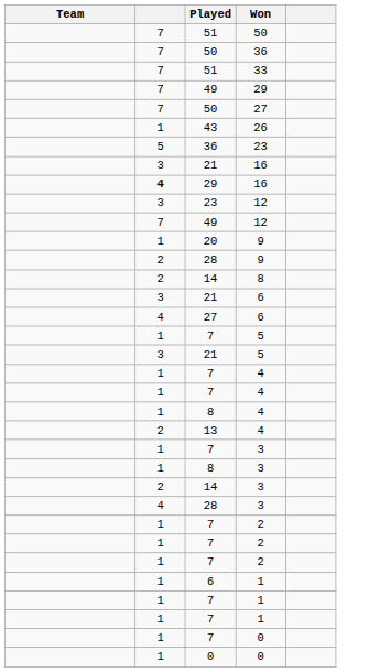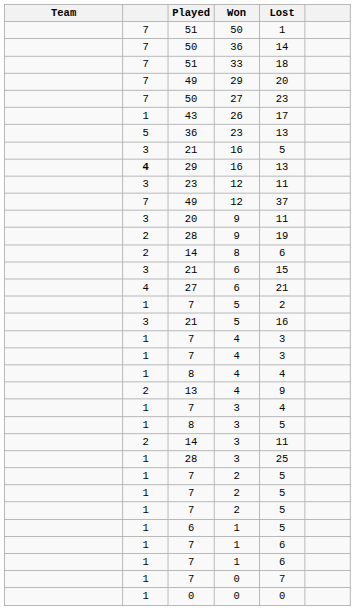+ column: Lost | 1 | 14 | 18 | 20 | 23 | 17 | 13 | 5 | 13 | 11 | 37 | 11 | 19 | 6 | 15 | 21 | 2 | 16 | 3 | 3 | 4 | 9 | 4 | 5 | 11 | 25 | 5 | 5 | 5 | 5 | 6 | 6 | 7 | 0
20 / 9 | column 2: 1 -> 3
28 / 3 | column 2: 4 -> 1
